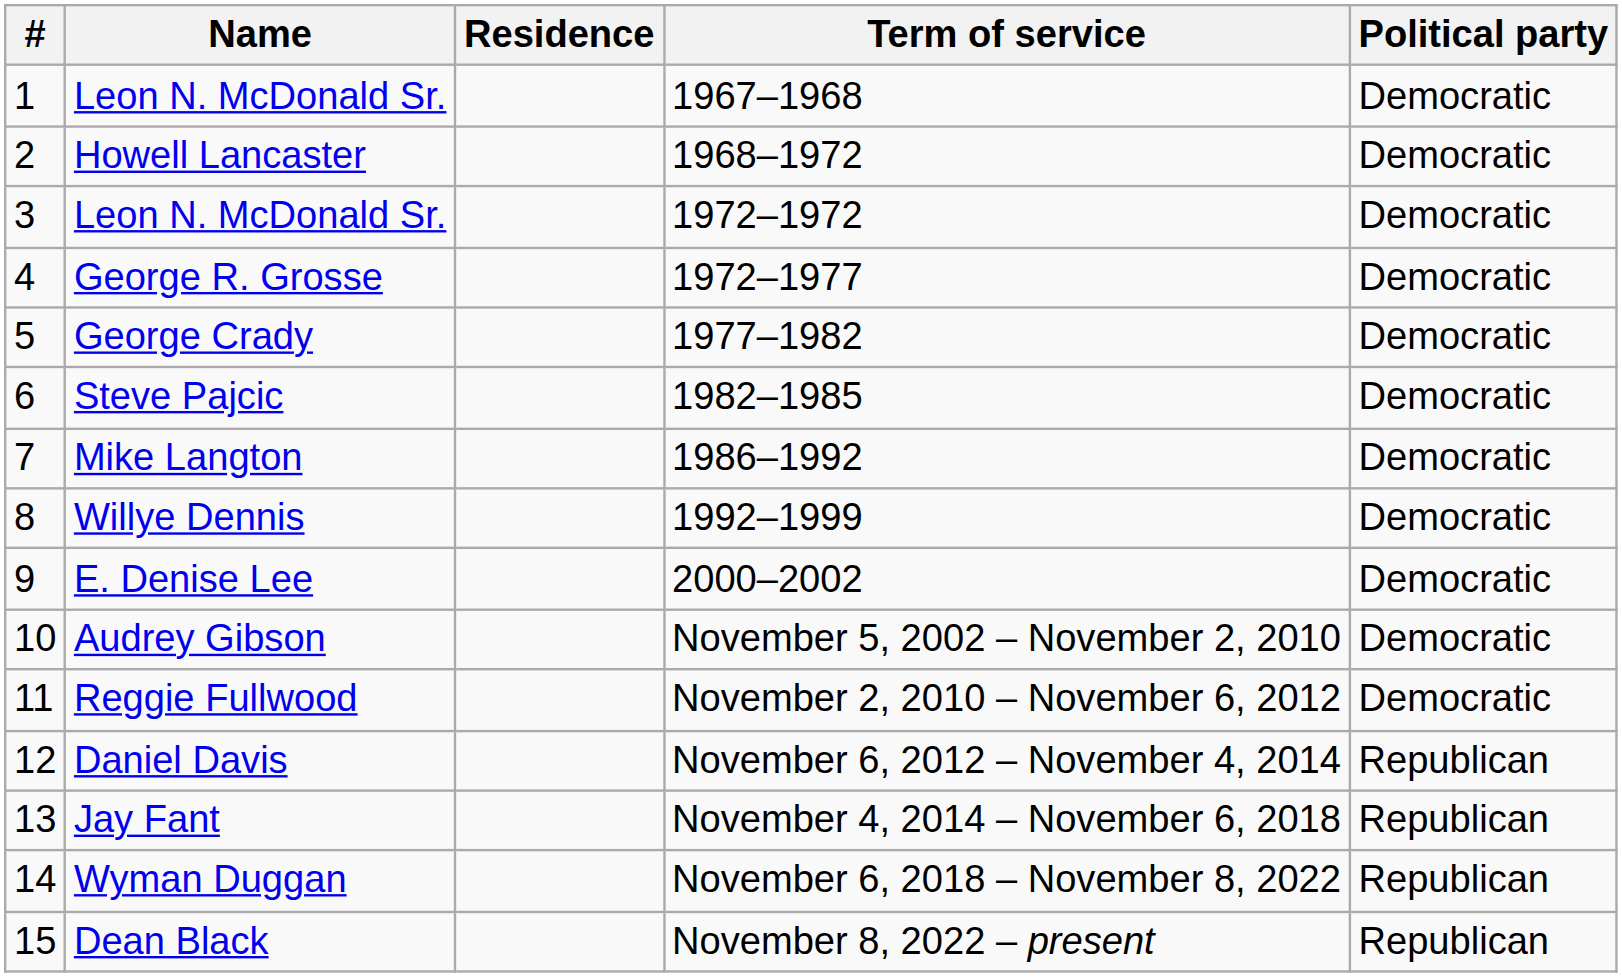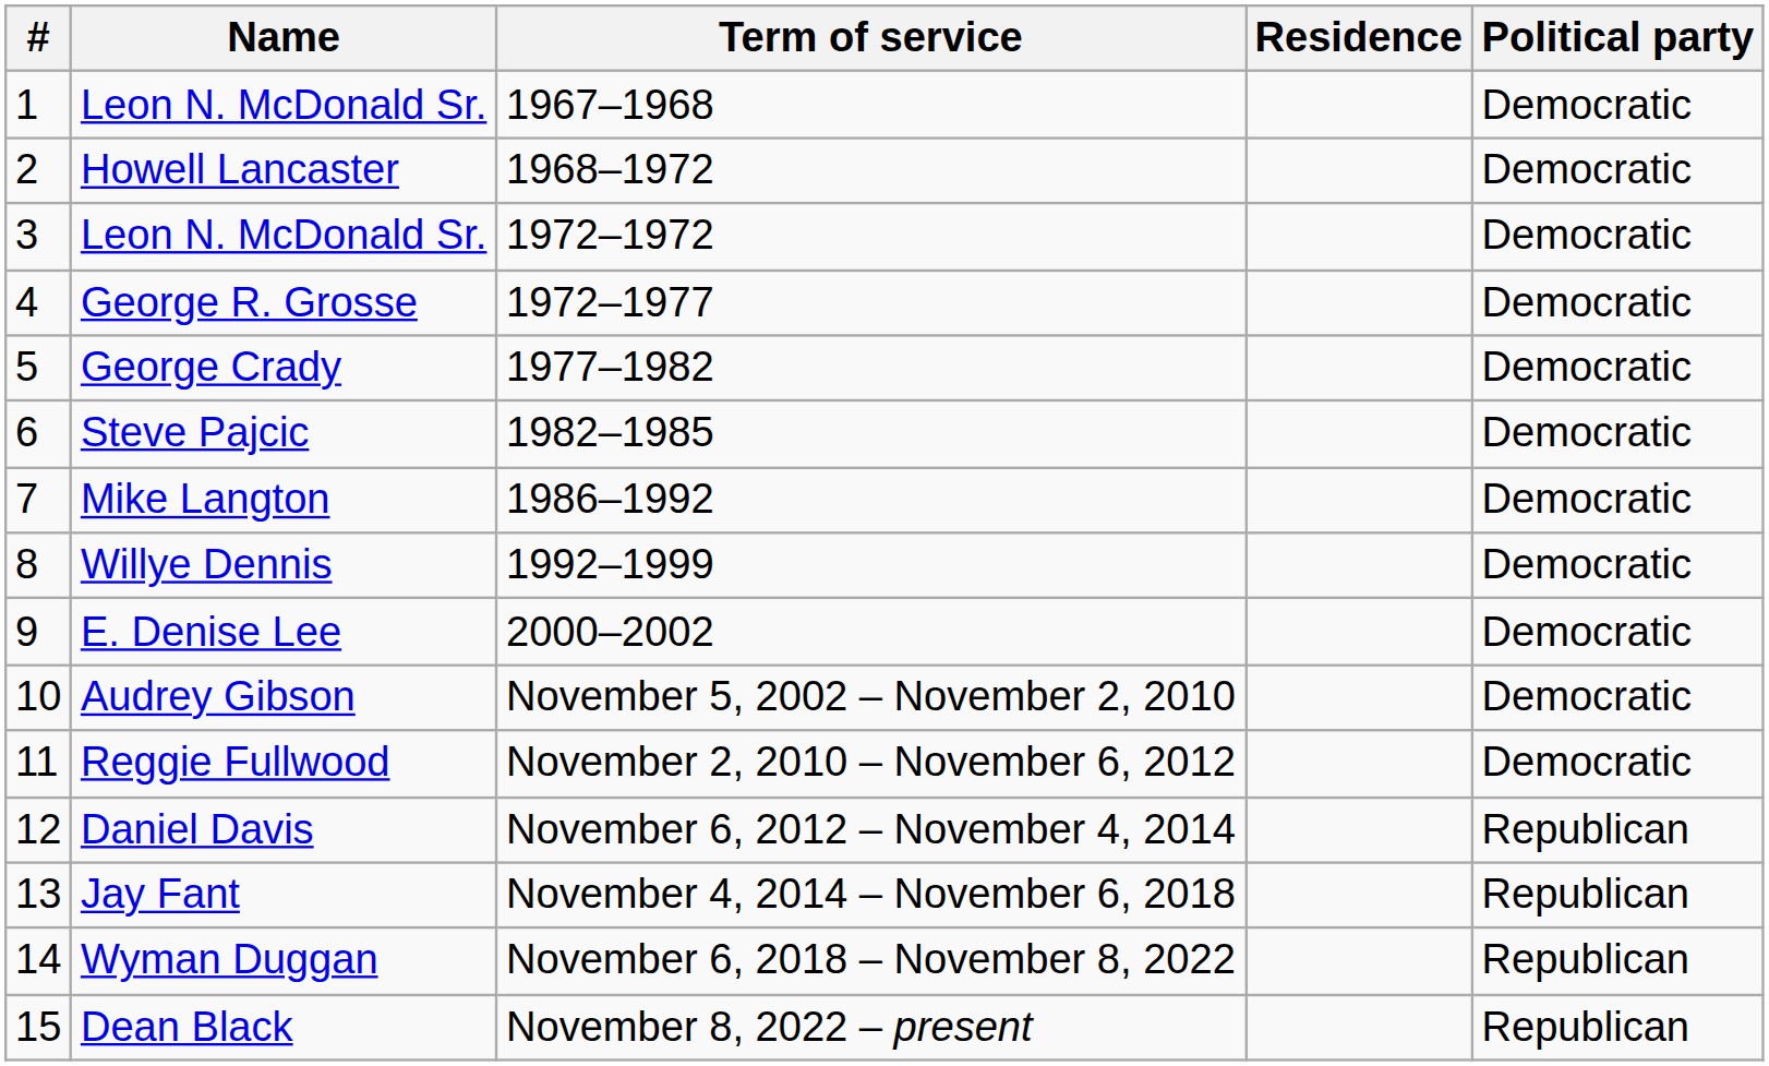columns swapped: Term of service <-> Residence
